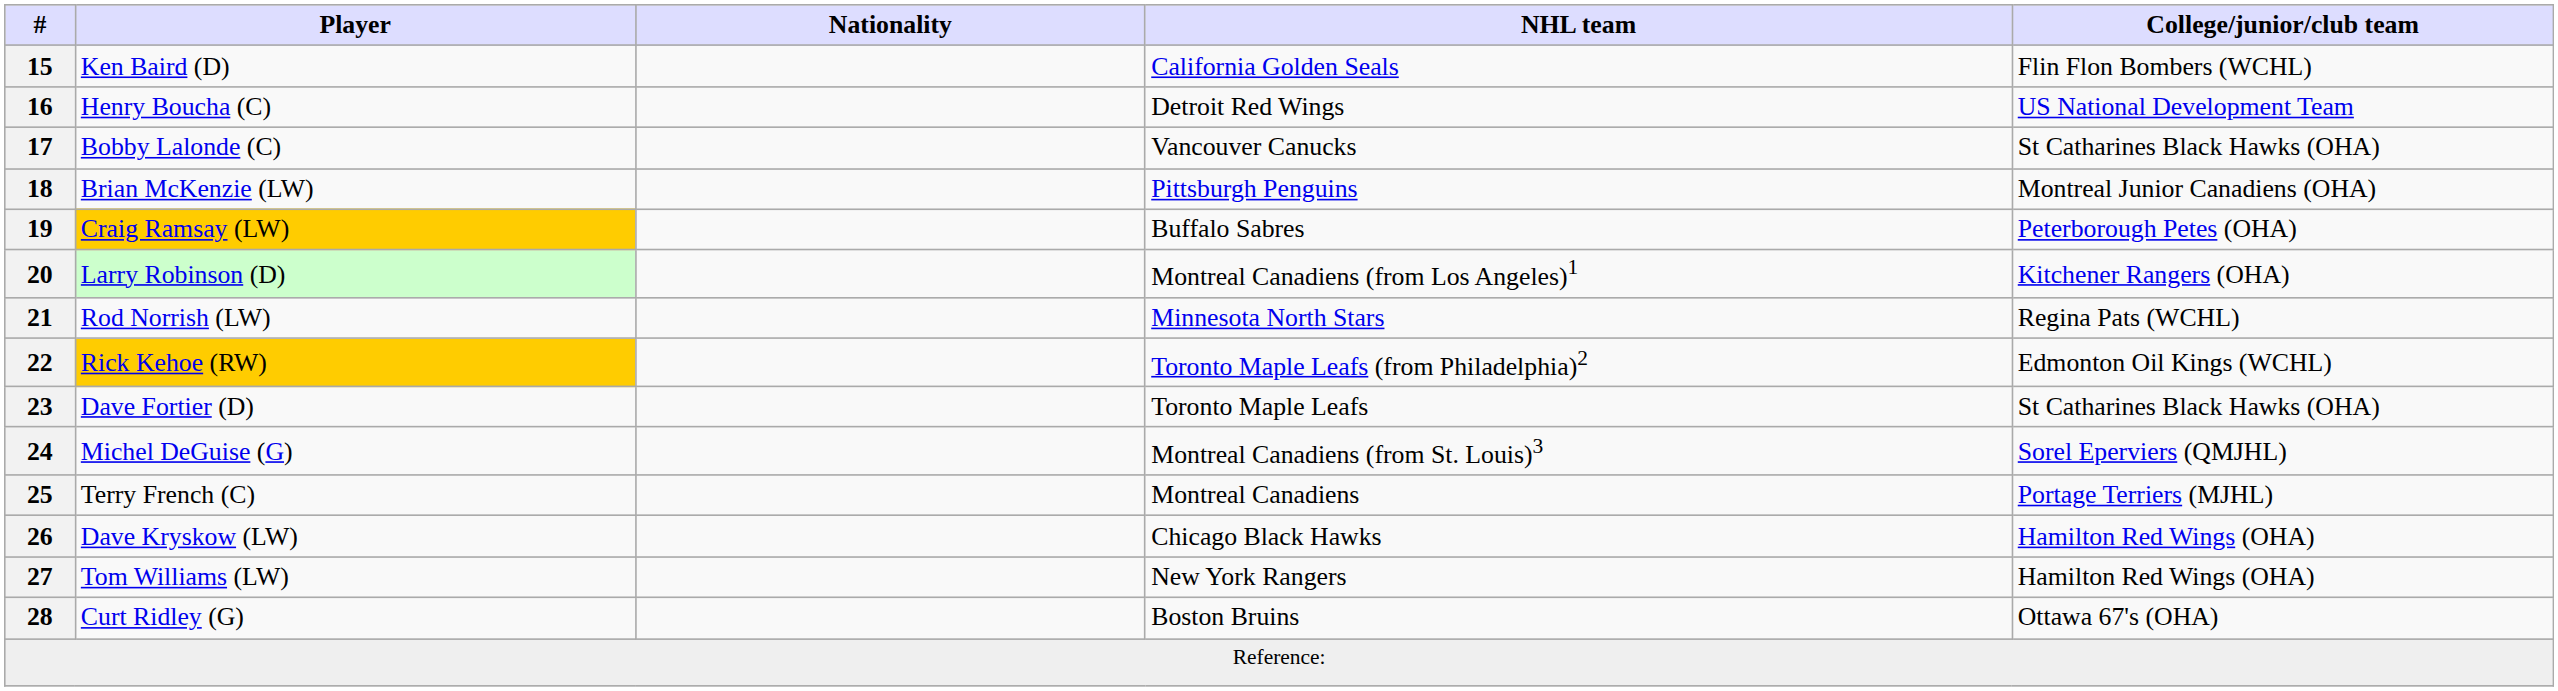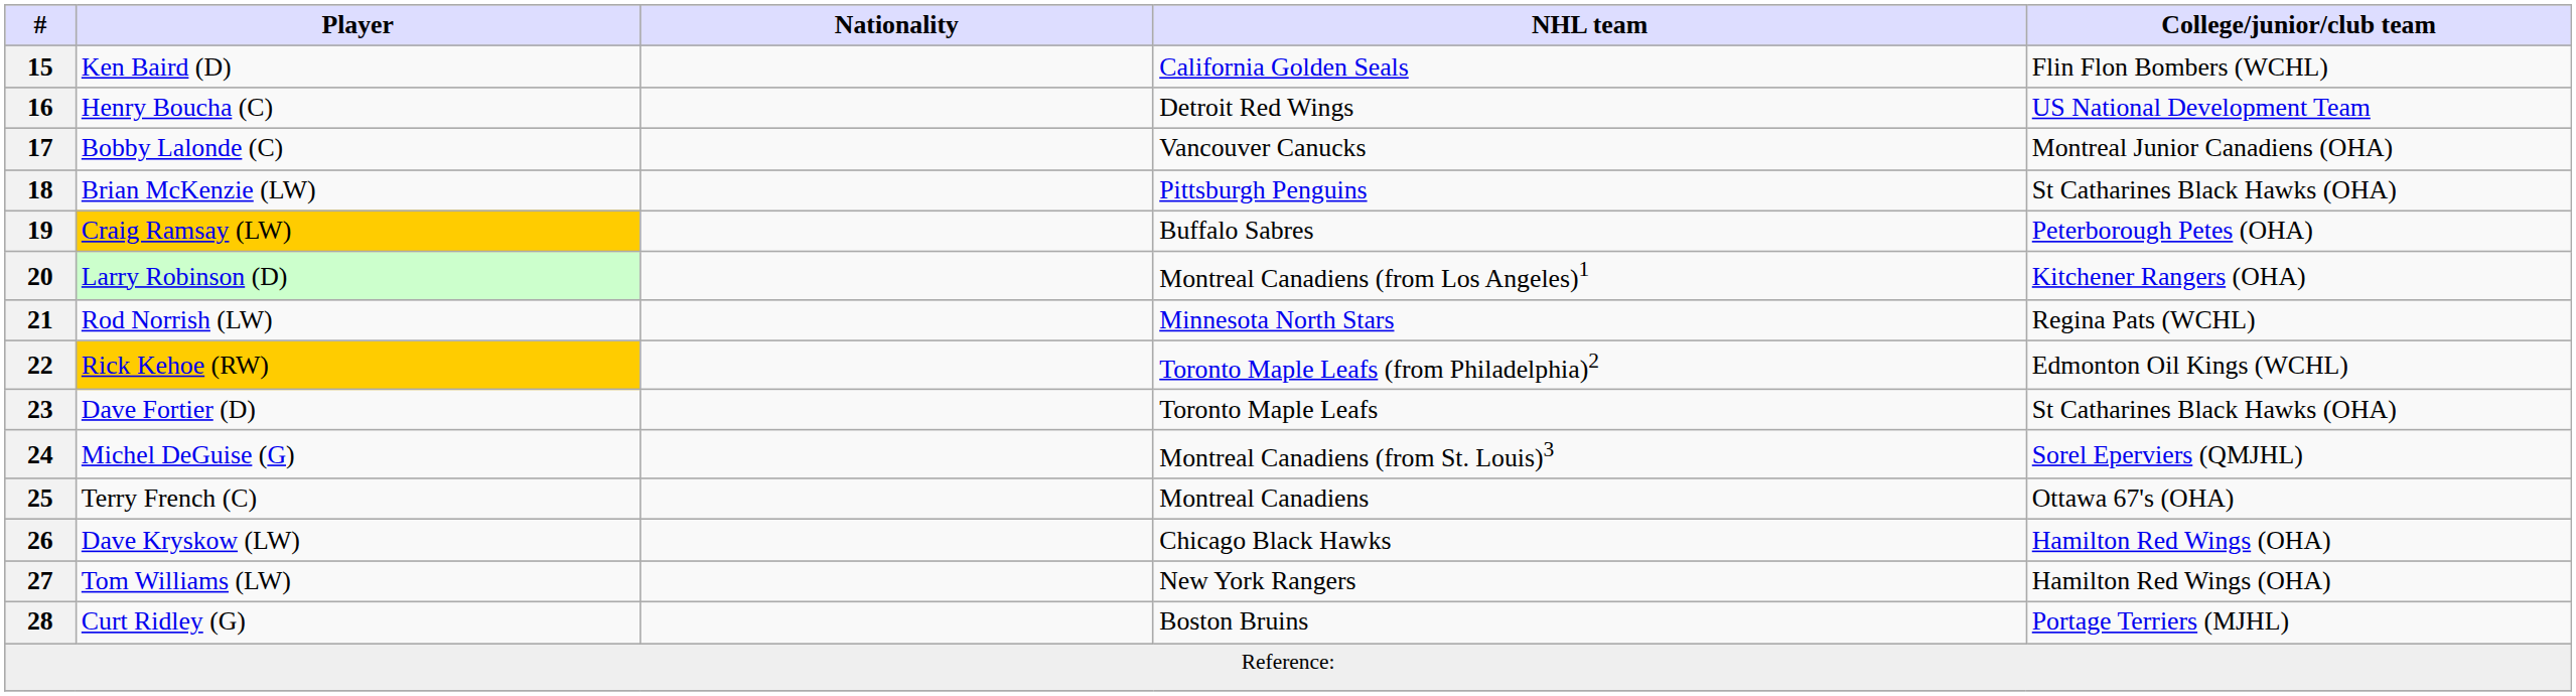17 | College/junior/club team: St Catharines Black Hawks (OHA) -> Montreal Junior Canadiens (OHA)
18 | College/junior/club team: Montreal Junior Canadiens (OHA) -> St Catharines Black Hawks (OHA)
25 | College/junior/club team: Portage Terriers (MJHL) -> Ottawa 67's (OHA)
28 | College/junior/club team: Ottawa 67's (OHA) -> Portage Terriers (MJHL)
